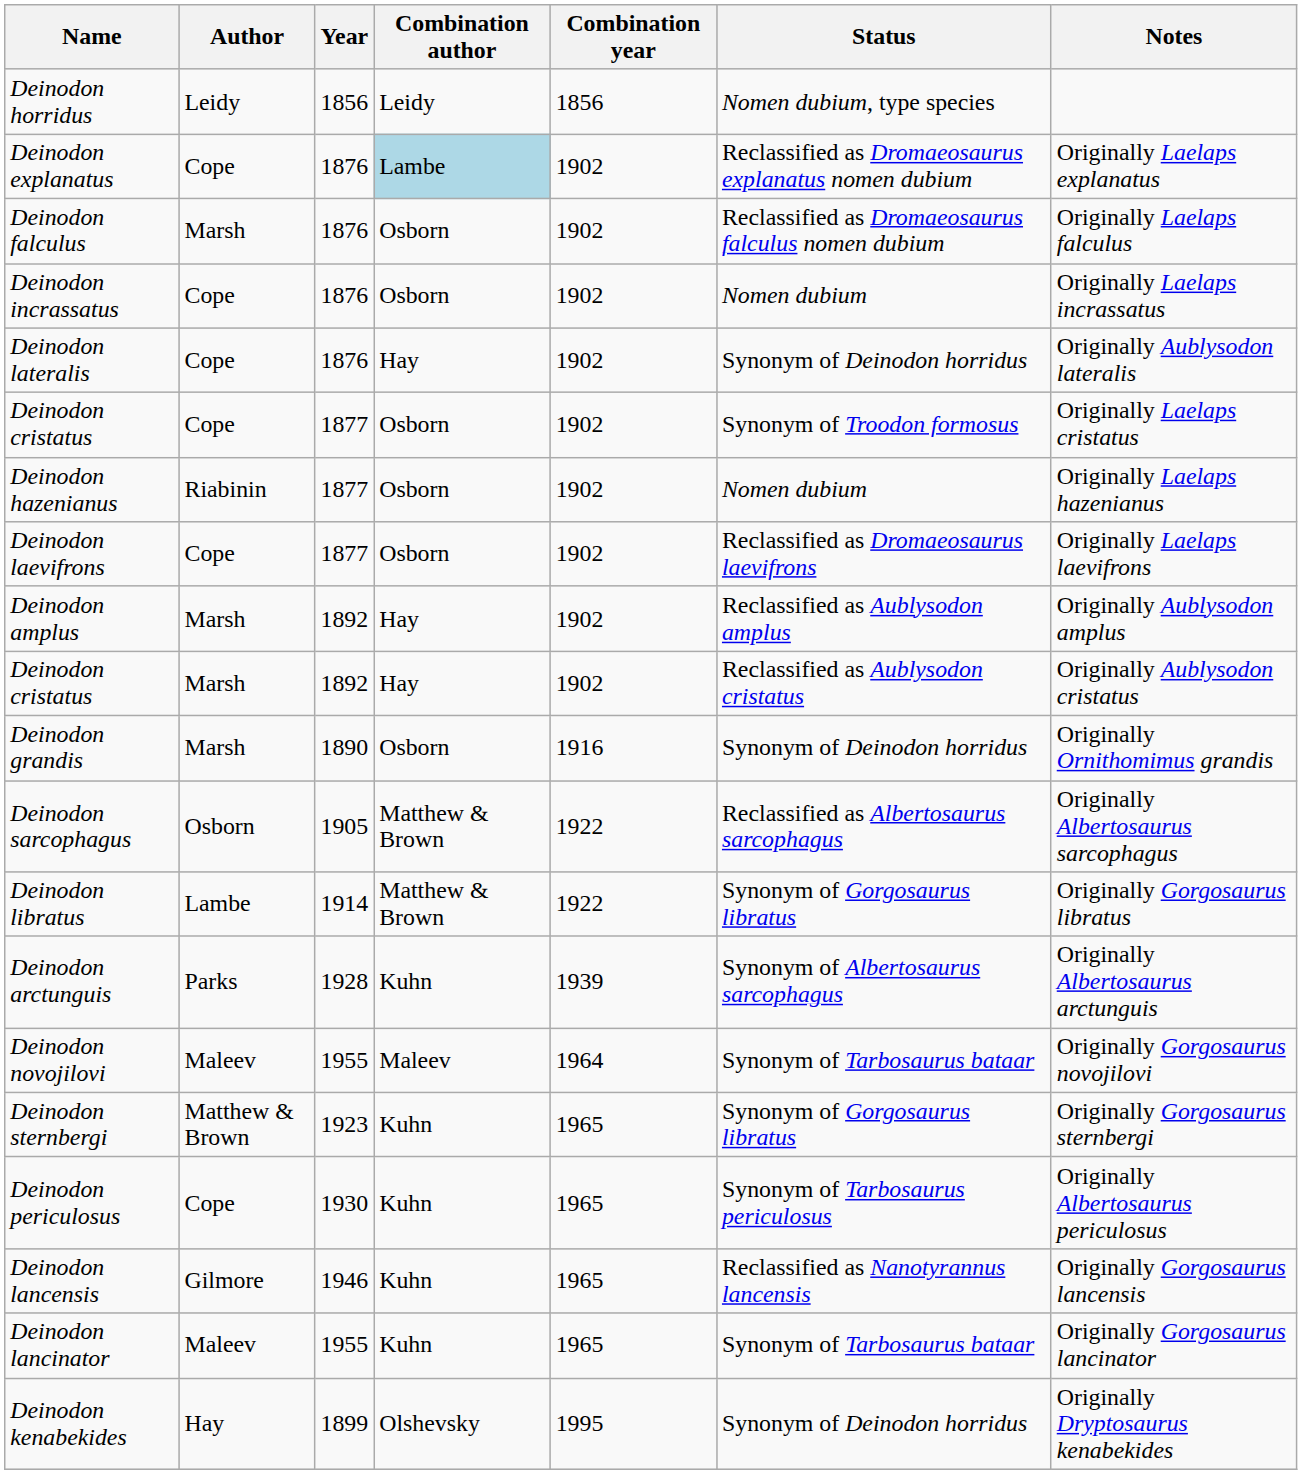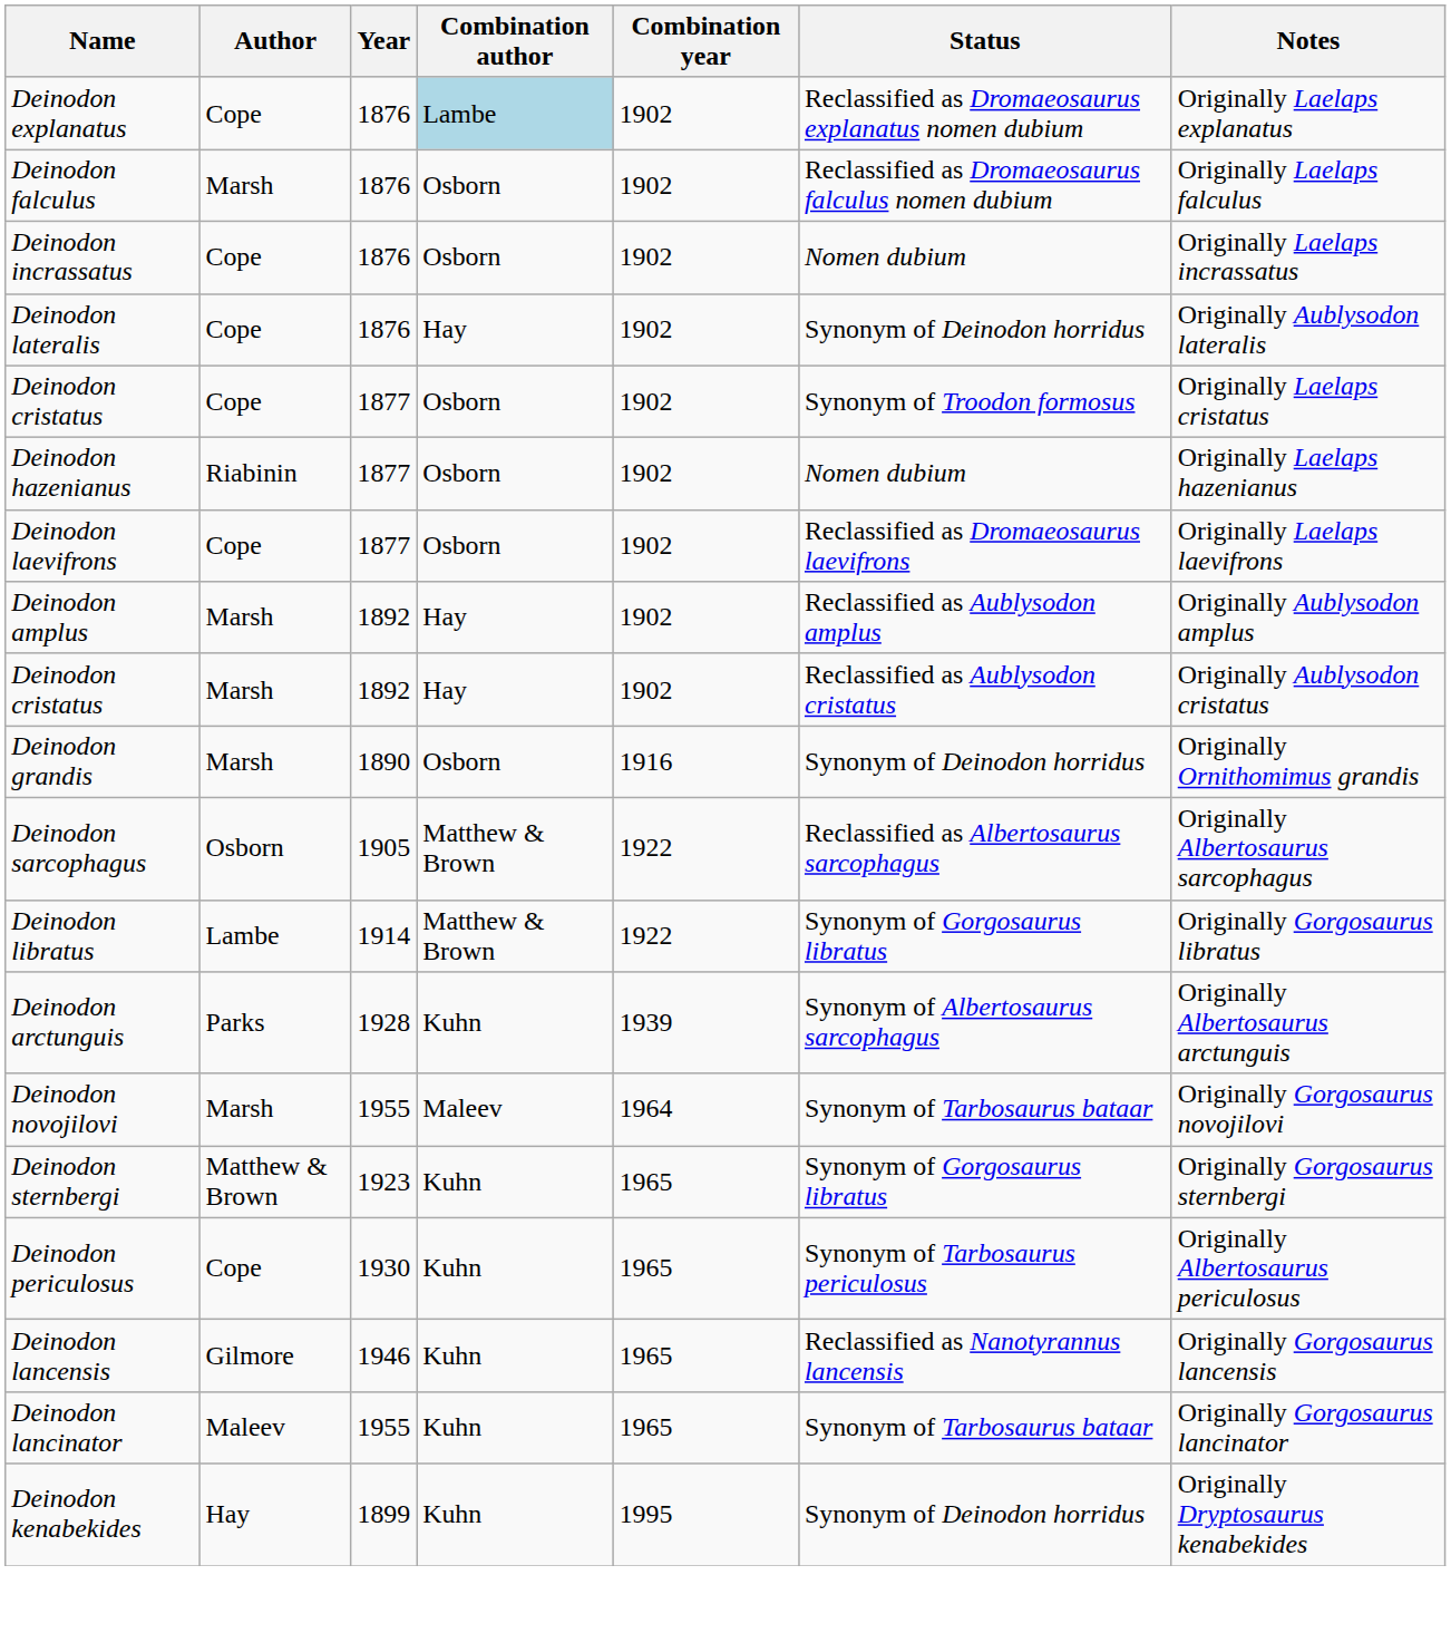- row: Deinodon horridus | Leidy | 1856 | Leidy | 1856 | Nomen dubium, type species
Deinodon novojilovi | Author: Maleev -> Marsh
Deinodon kenabekides | Combination author: Olshevsky -> Kuhn
